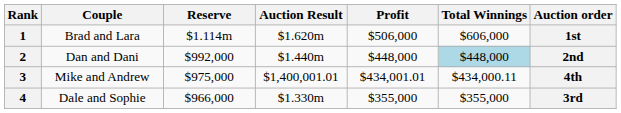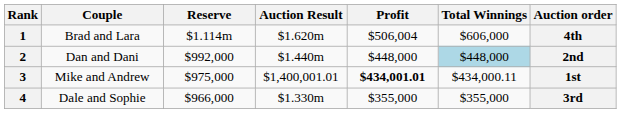1 | Profit: $506,000 -> $506,004
1 | Auction order: 1st -> 4th
3 | Profit: normal -> bold
3 | Auction order: 4th -> 1st
